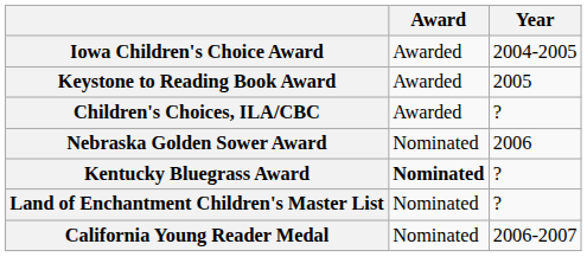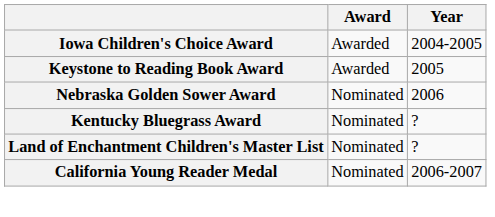- row: Children's Choices, ILA/CBC | Awarded | ?
Kentucky Bluegrass Award | Award: bold -> normal
